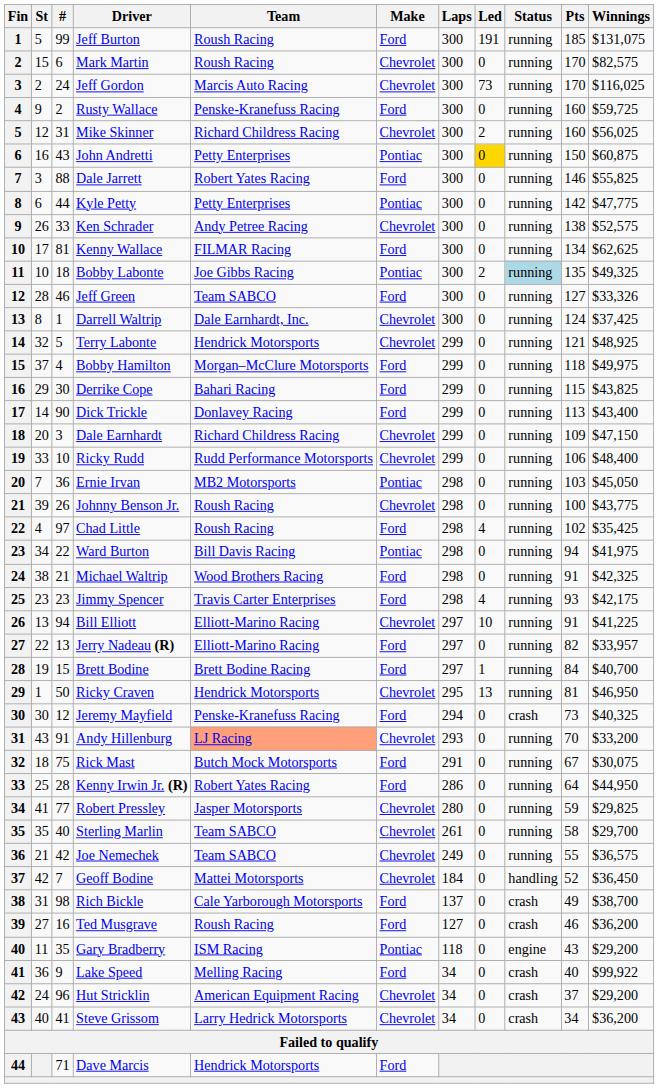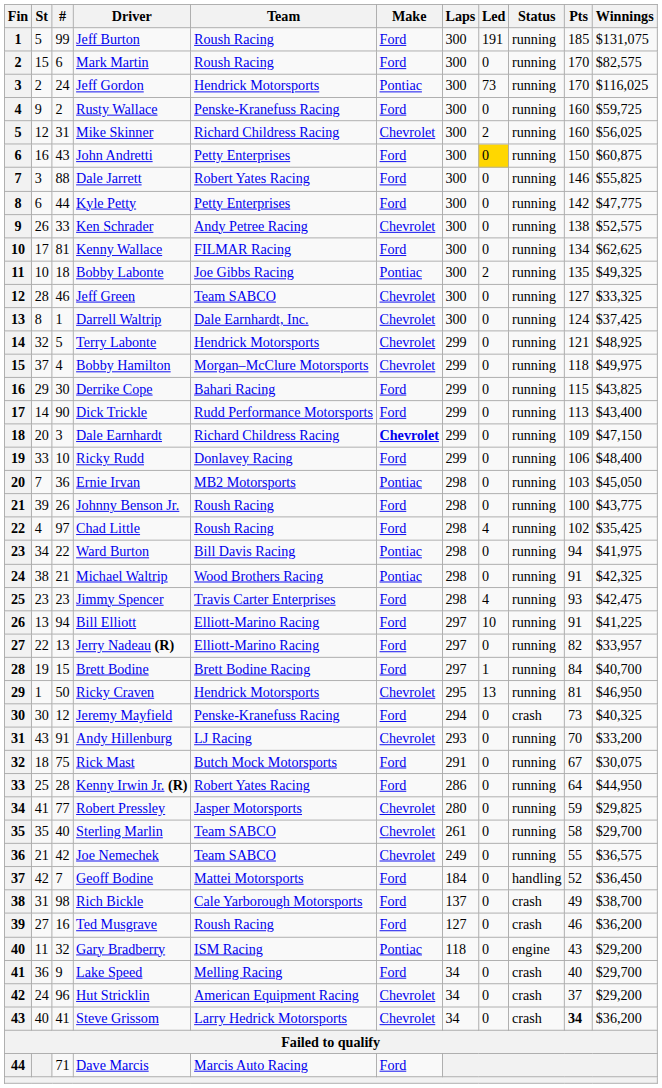Mark Martin | Make: Chevrolet -> Ford
Jeff Gordon | Team: Marcis Auto Racing -> Hendrick Motorsports
Jeff Gordon | Make: Chevrolet -> Pontiac
John Andretti | Make: Pontiac -> Ford
Kyle Petty | Make: Pontiac -> Ford
Bobby Labonte | Status: lightblue background -> no background
Jeff Green | Make: Ford -> Chevrolet
Jeff Green | Winnings: $33,326 -> $33,325
Bobby Hamilton | Make: Ford -> Chevrolet
Dick Trickle | Team: Donlavey Racing -> Rudd Performance Motorsports
Dale Earnhardt | Make: normal -> bold
Ricky Rudd | Team: Rudd Performance Motorsports -> Donlavey Racing
Ricky Rudd | Make: Chevrolet -> Ford
Johnny Benson Jr. | Make: Chevrolet -> Ford
Michael Waltrip | Make: Ford -> Pontiac
Jimmy Spencer | Winnings: $42,175 -> $42,475
Bill Elliott | Make: Chevrolet -> Ford
Andy Hillenburg | Team: lightsalmon background -> no background
Geoff Bodine | Make: Chevrolet -> Ford
Gary Bradberry | #: 35 -> 32
Lake Speed | Winnings: $99,922 -> $29,700
Steve Grissom | Pts: normal -> bold
Dave Marcis | Team: Hendrick Motorsports -> Marcis Auto Racing
